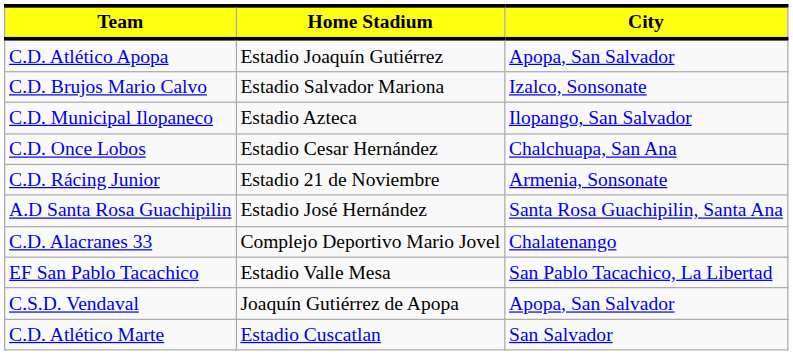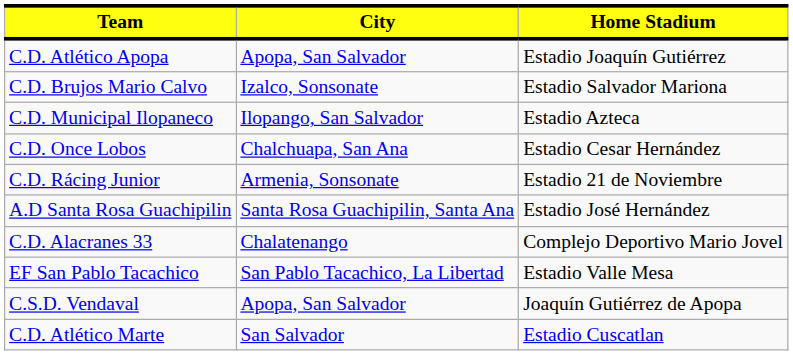columns swapped: City <-> Home Stadium
